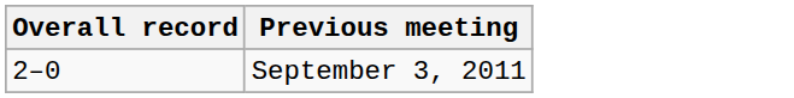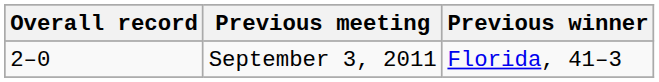+ column: Previous winner | Florida, 41–3
